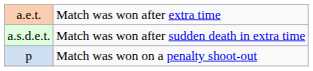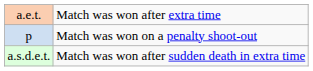rows swapped: a.s.d.e.t. <-> p
